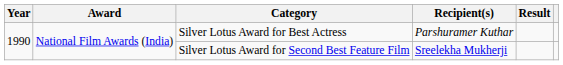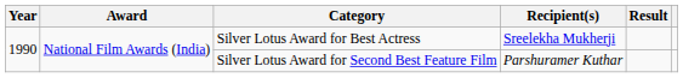Silver Lotus Award for Best Actress | Recipient(s): Parshuramer Kuthar -> Sreelekha Mukherji
Silver Lotus Award for Second Best Feature Film | Recipient(s): Sreelekha Mukherji -> Parshuramer Kuthar
